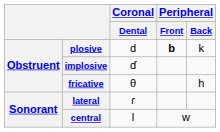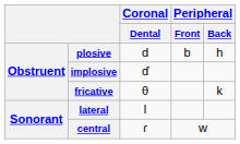plosive | Peripheral / Front: bold -> normal
plosive | Peripheral / Back: k -> h
fricative | Peripheral / Back: h -> k
lateral | Coronal / Dental: ɾ -> l
central | Coronal / Dental: l -> ɾ
